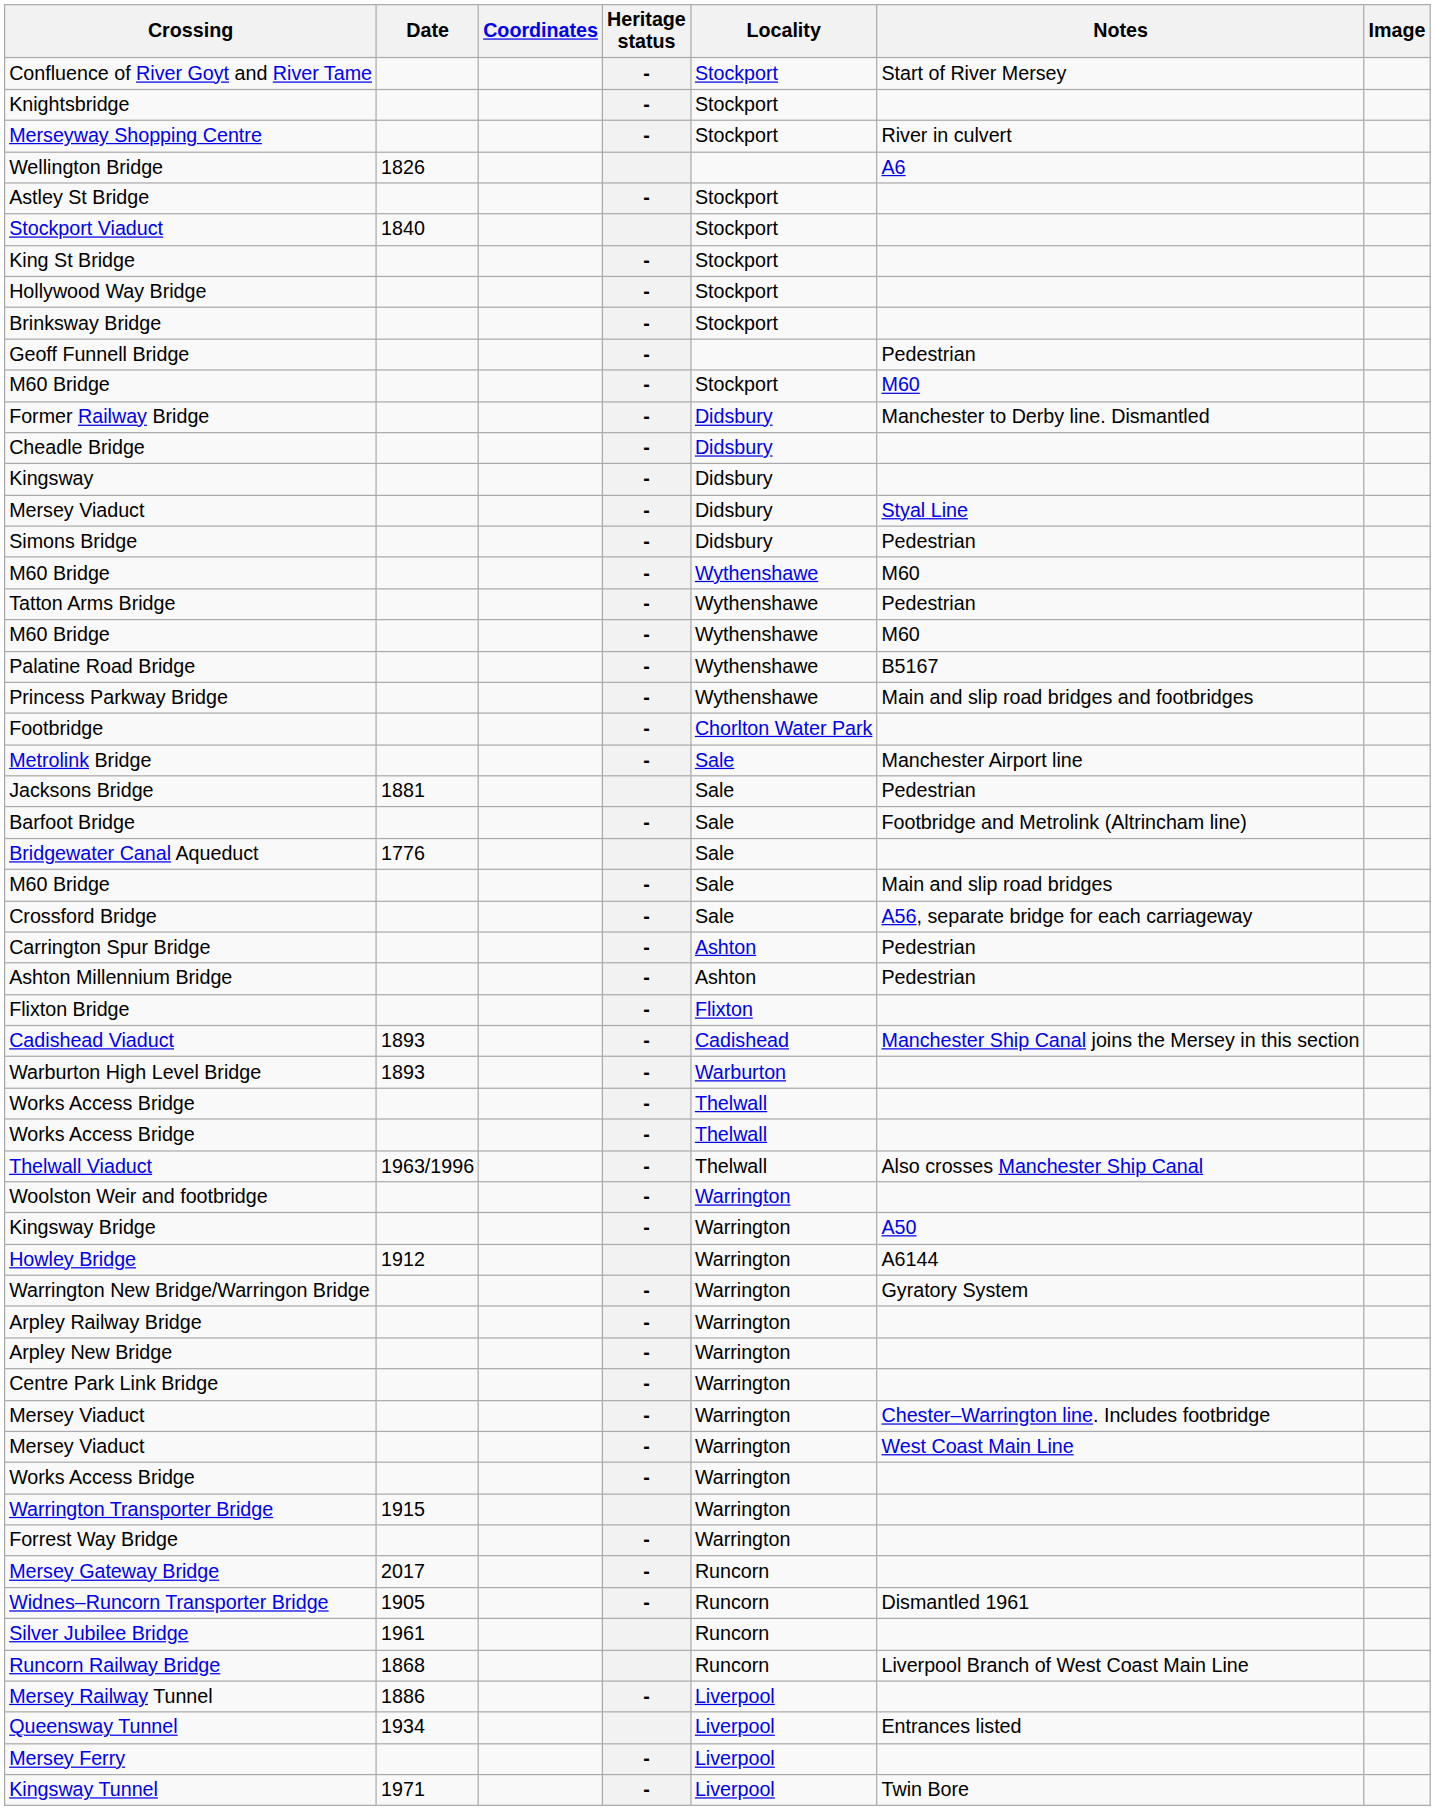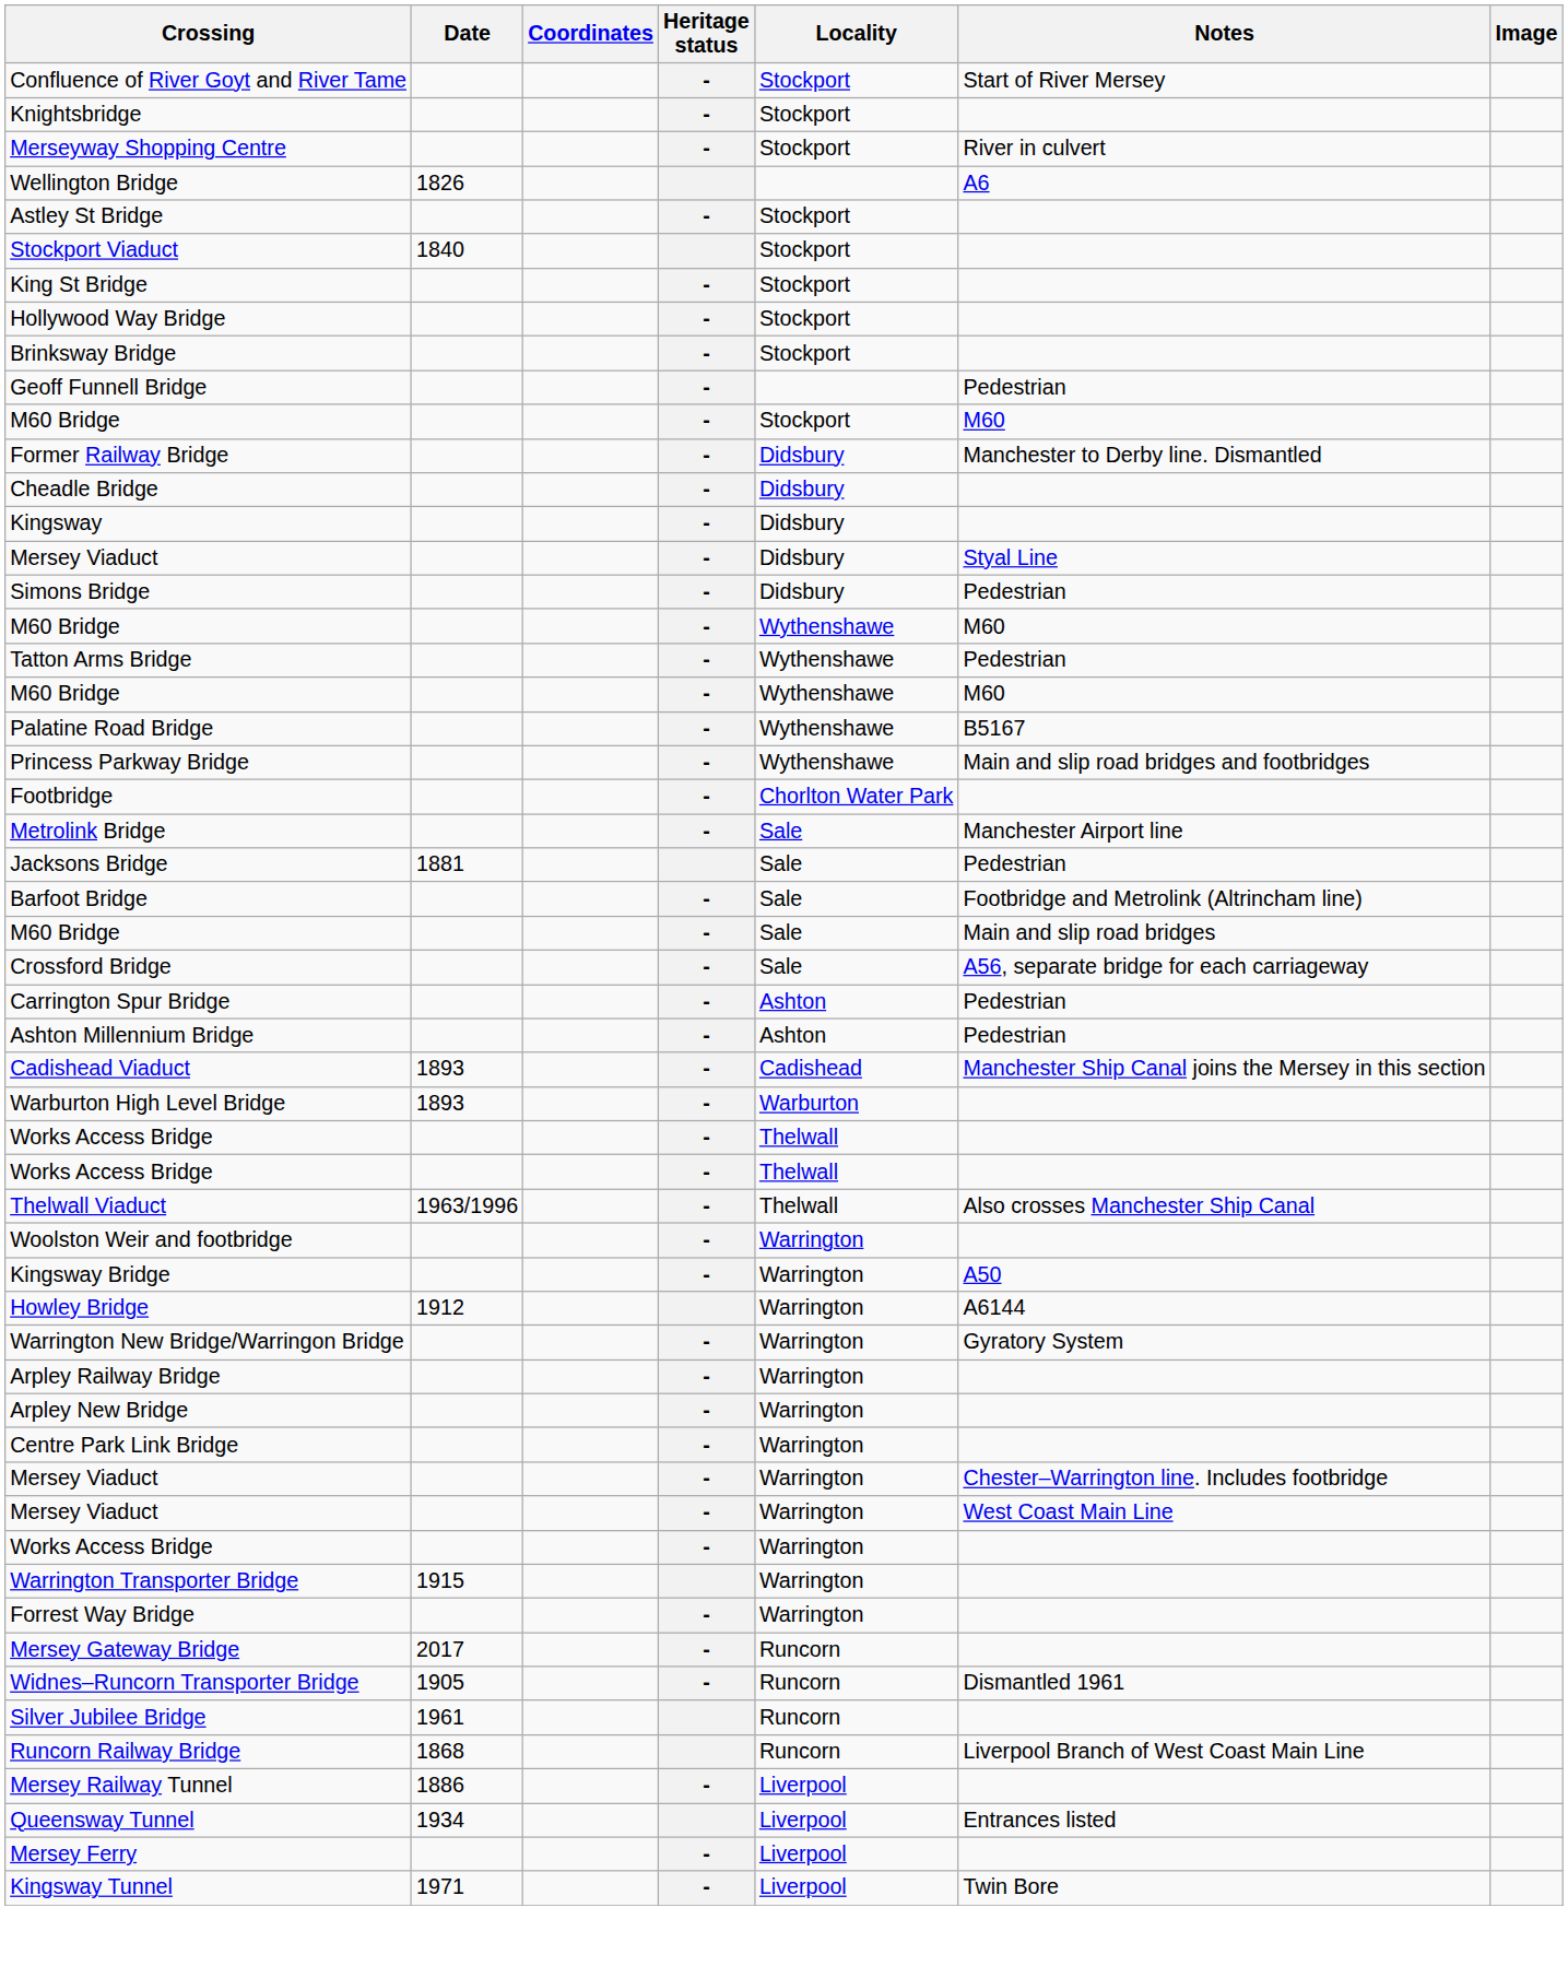- row: Bridgewater Canal Aqueduct | 1776 | Sale
- row: Flixton Bridge | - | Flixton
